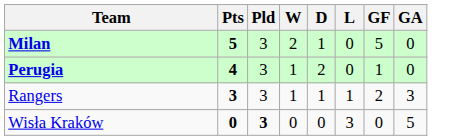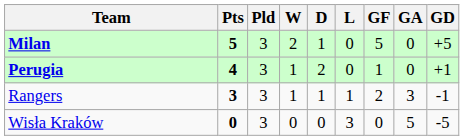+ column: GD | +5 | +1 | -1 | -5
Wisła Kraków | Pld: bold -> normal
